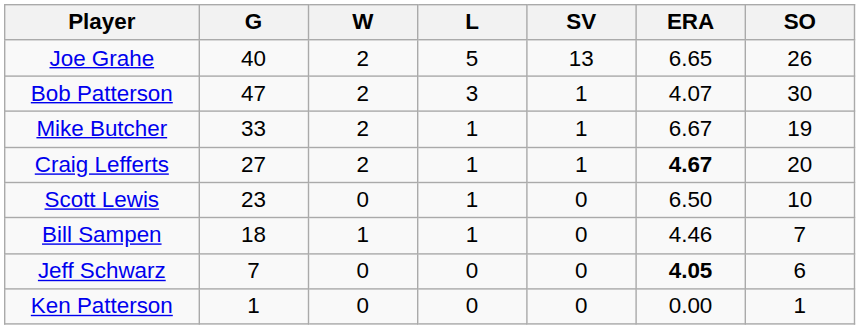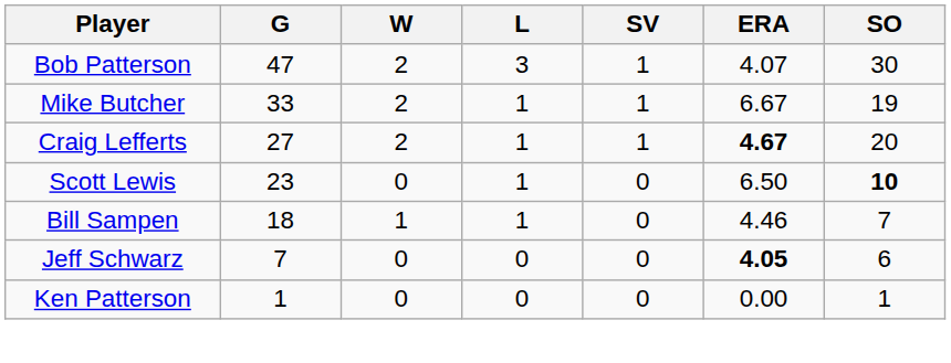- row: Joe Grahe | 40 | 2 | 5 | 13 | 6.65 | 26
Scott Lewis | SO: normal -> bold
